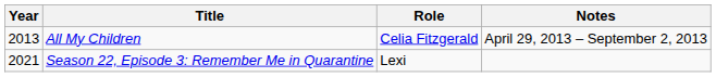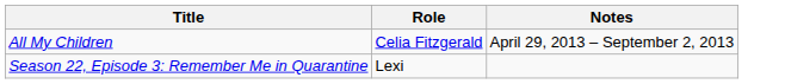- column: Year | 2013 | 2021
